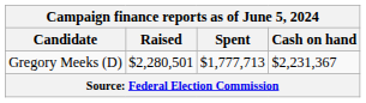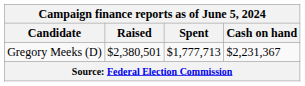Gregory Meeks (D) | Raised: $2,280,501 -> $2,380,501
